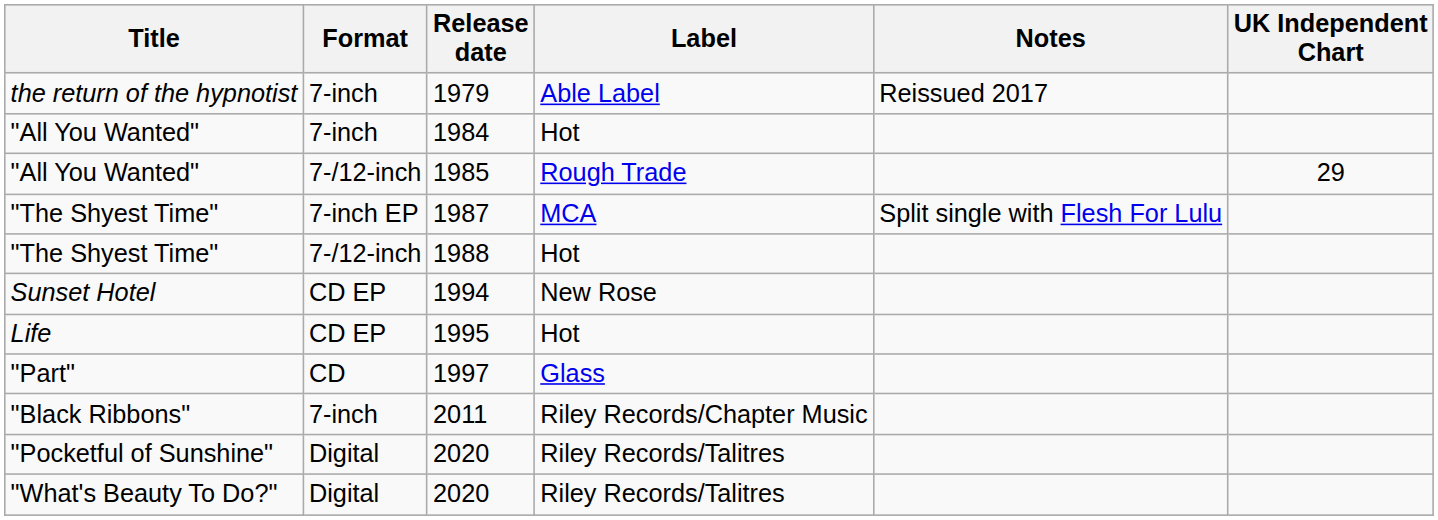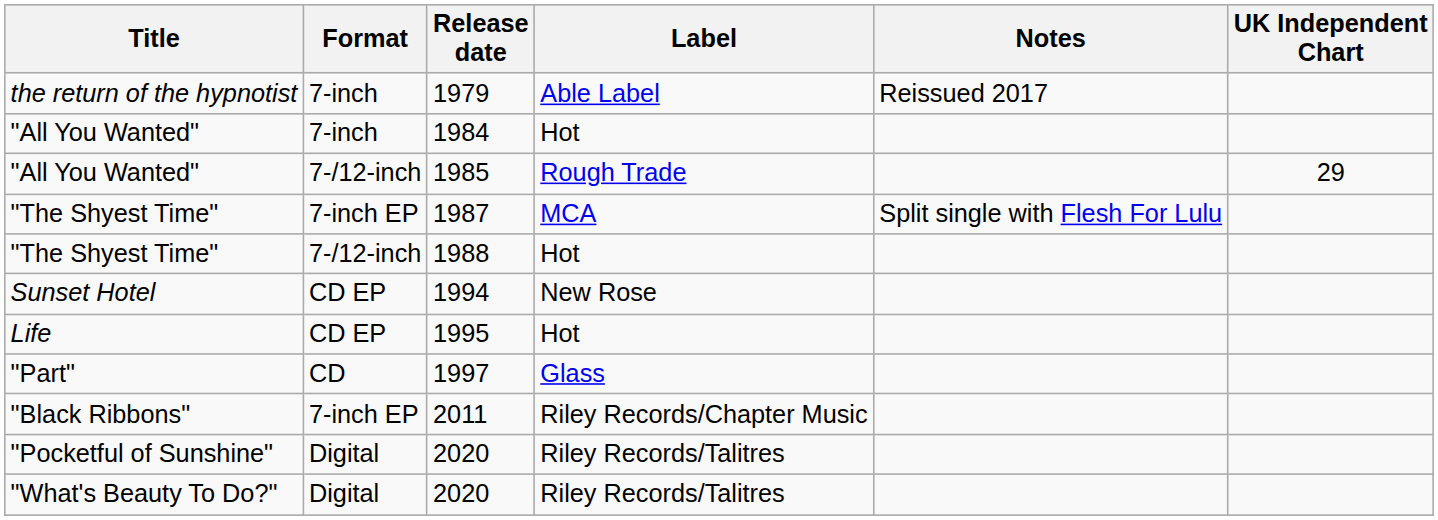2011 | Format: 7-inch -> 7-inch EP
